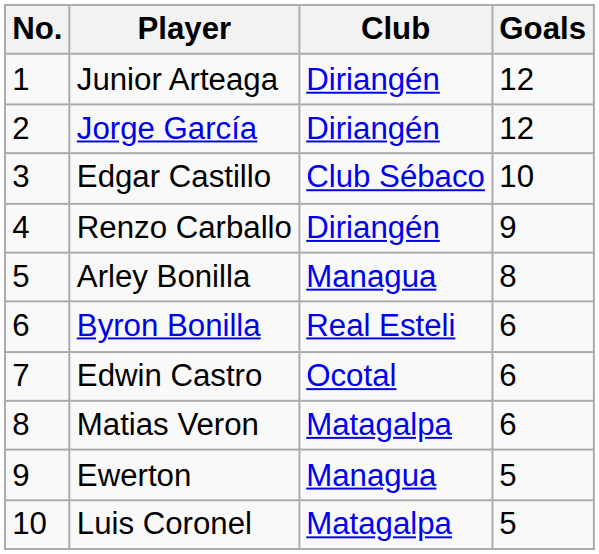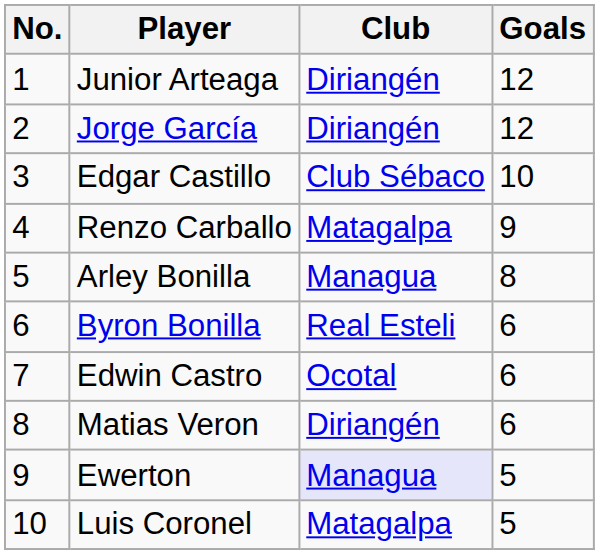Renzo Carballo | Club: Diriangén -> Matagalpa
Matias Veron | Club: Matagalpa -> Diriangén
Ewerton | Club: no background -> lavender background
